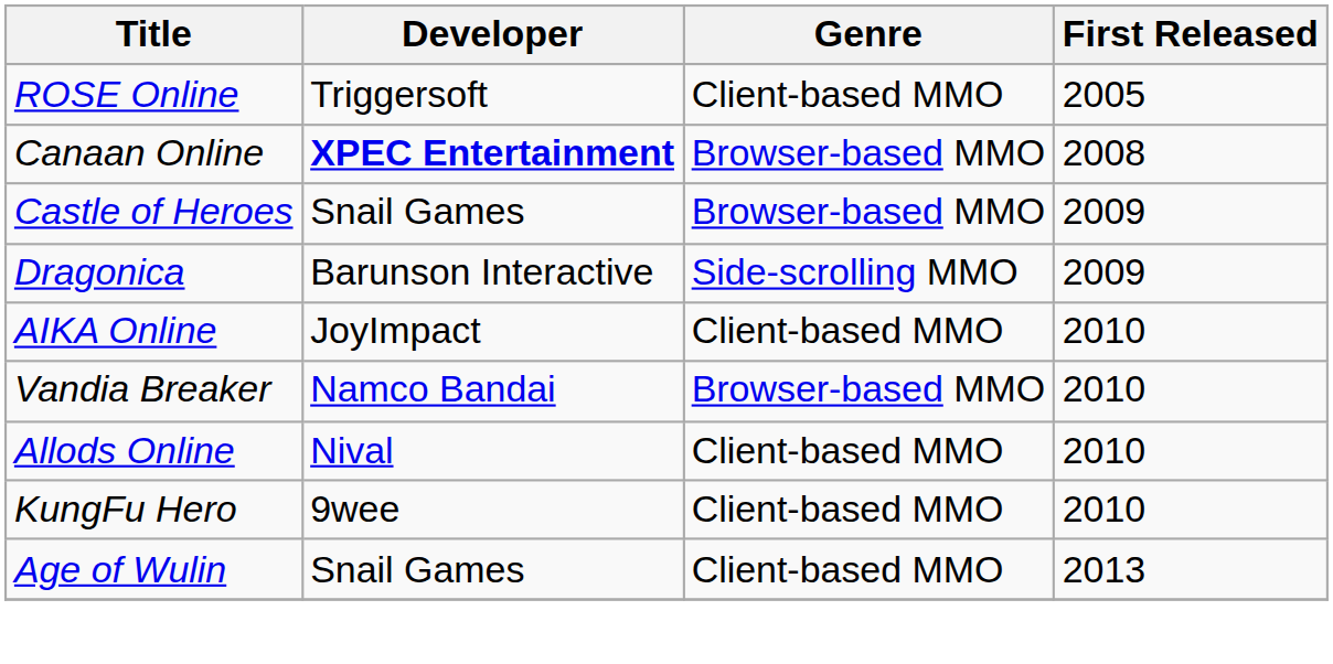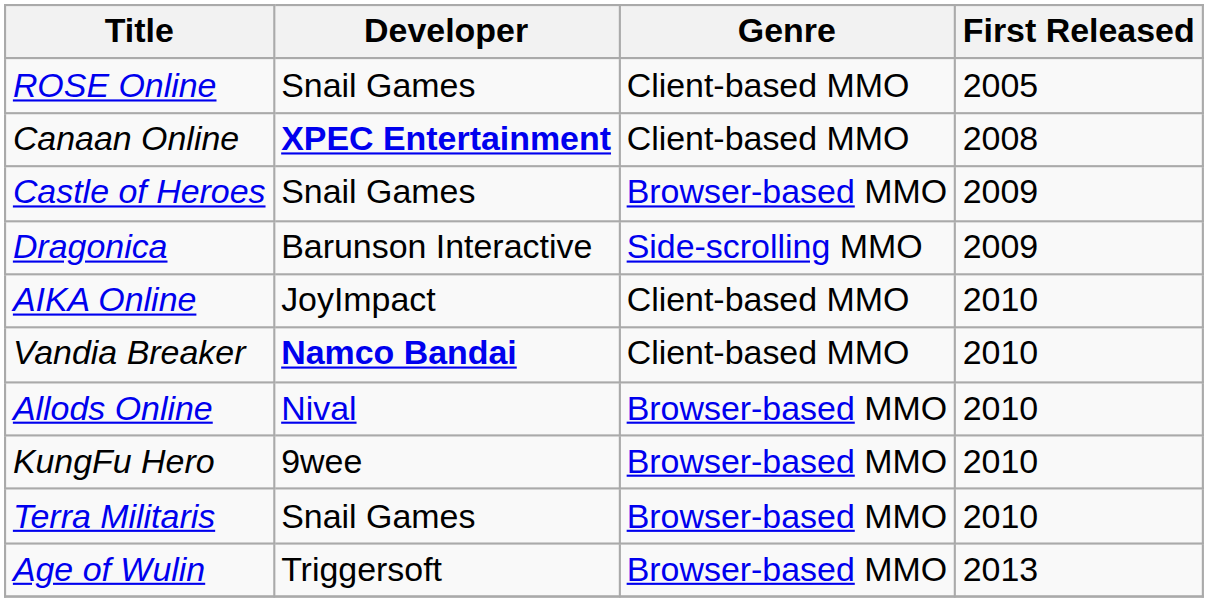ROSE Online | Developer: Triggersoft -> Snail Games
Canaan Online | Genre: Browser-based MMO -> Client-based MMO
Vandia Breaker | Developer: normal -> bold
Vandia Breaker | Genre: Browser-based MMO -> Client-based MMO
Allods Online | Genre: Client-based MMO -> Browser-based MMO
KungFu Hero | Genre: Client-based MMO -> Browser-based MMO
+ row: Terra Militaris | Snail Games | Browser-based MMO | 2010
Age of Wulin | Developer: Snail Games -> Triggersoft
Age of Wulin | Genre: Client-based MMO -> Browser-based MMO
